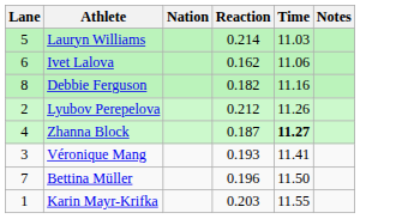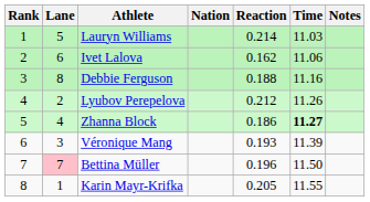+ column: Rank | 1 | 2 | 3 | 4 | 5 | 6 | 7 | 8
Debbie Ferguson | Reaction: 0.182 -> 0.188
Zhanna Block | Reaction: 0.187 -> 0.186
Véronique Mang | Time: 11.41 -> 11.39
Bettina Müller | Lane: no background -> pink background
Karin Mayr-Krifka | Reaction: 0.203 -> 0.205
